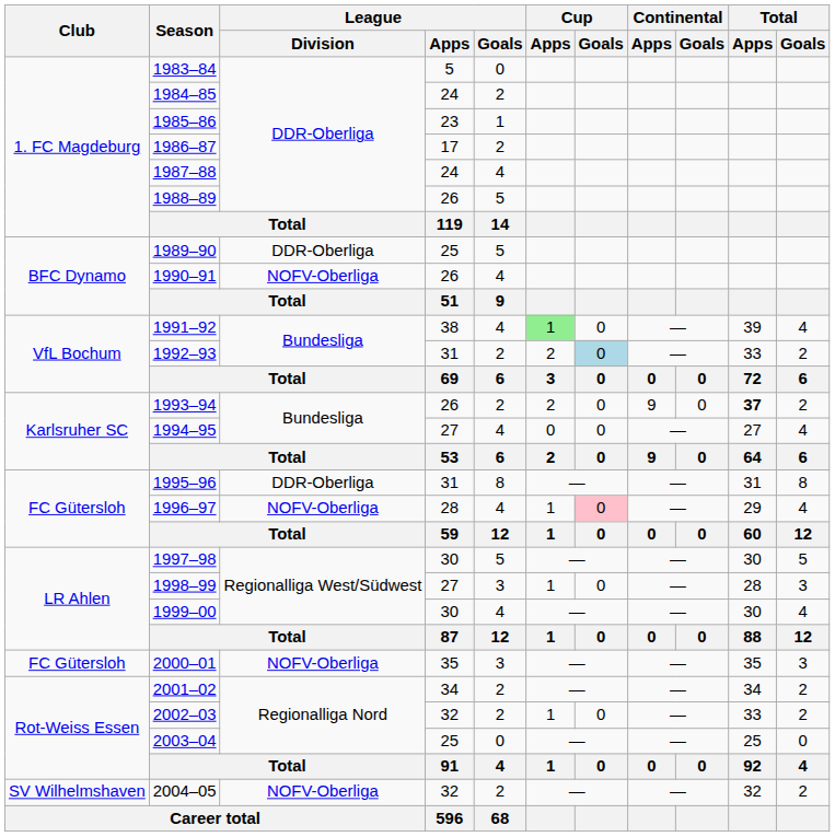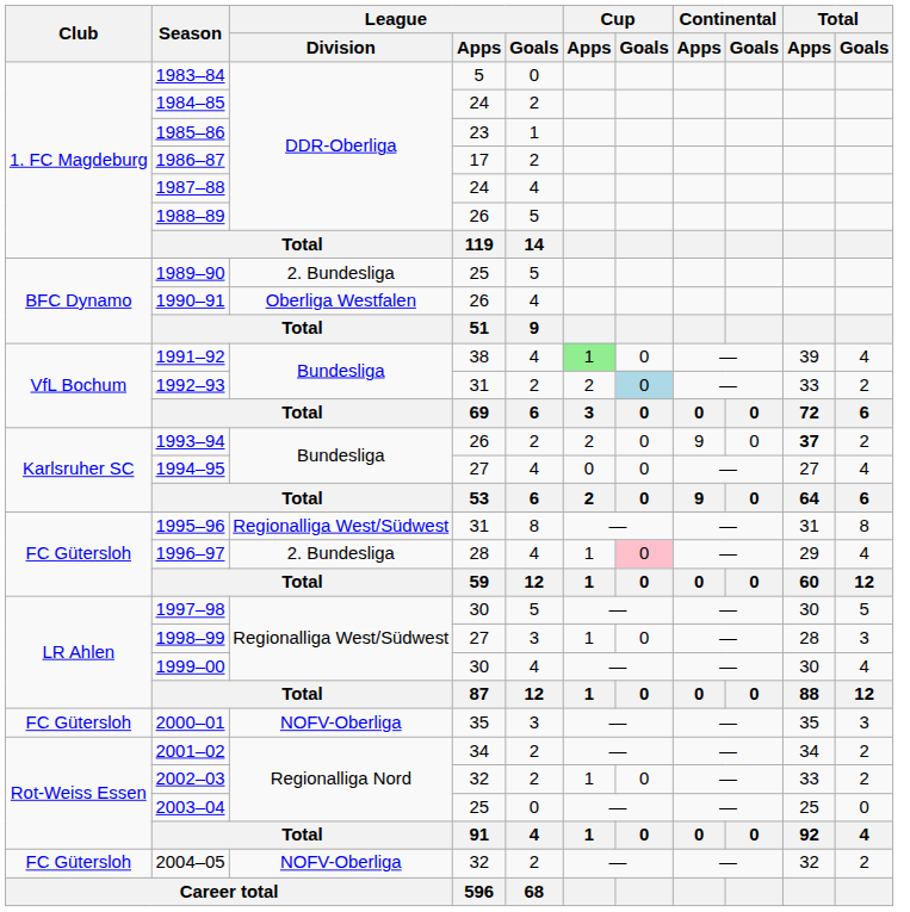1989–90 | League / Division: DDR-Oberliga -> 2. Bundesliga
1990–91 | League / Division: NOFV-Oberliga -> Oberliga Westfalen
1995–96 | League / Division: DDR-Oberliga -> Regionalliga West/Südwest
1996–97 | League / Division: NOFV-Oberliga -> 2. Bundesliga
2004–05 | Club: SV Wilhelmshaven -> FC Gütersloh
